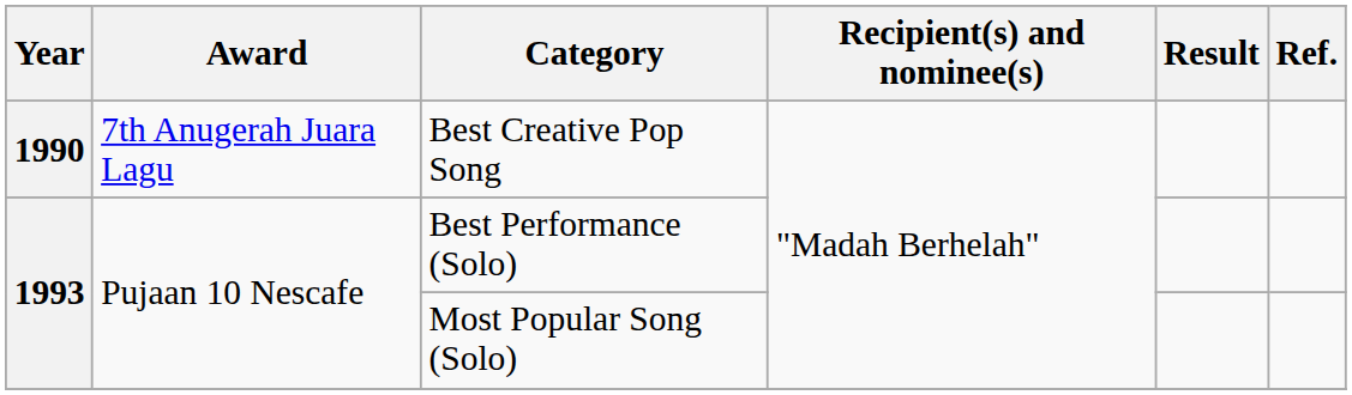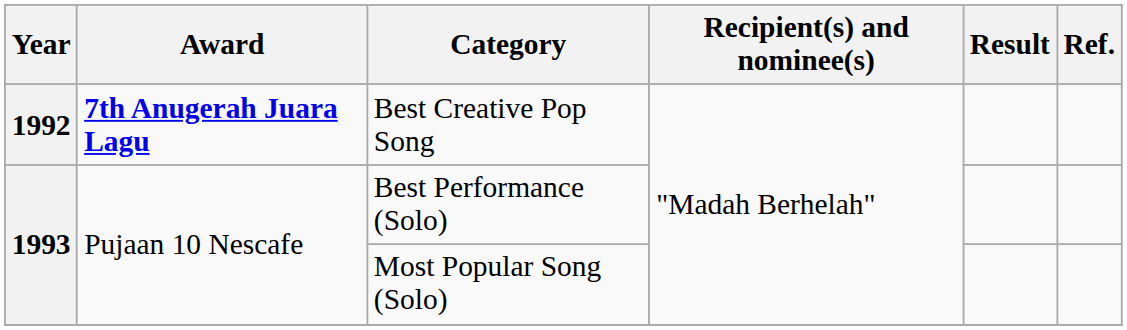Best Creative Pop Song | Year: 1990 -> 1992
Best Creative Pop Song | Award: normal -> bold
